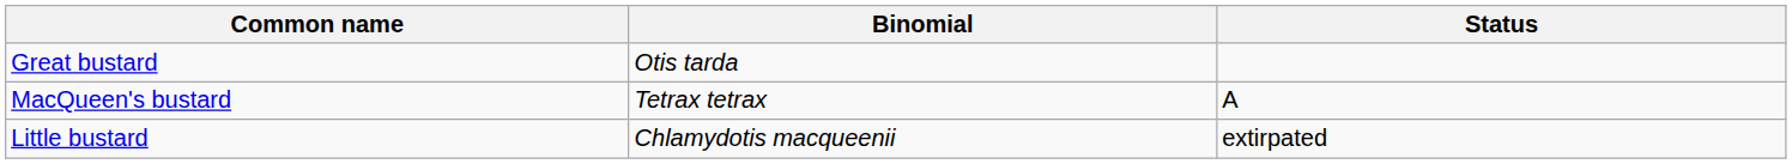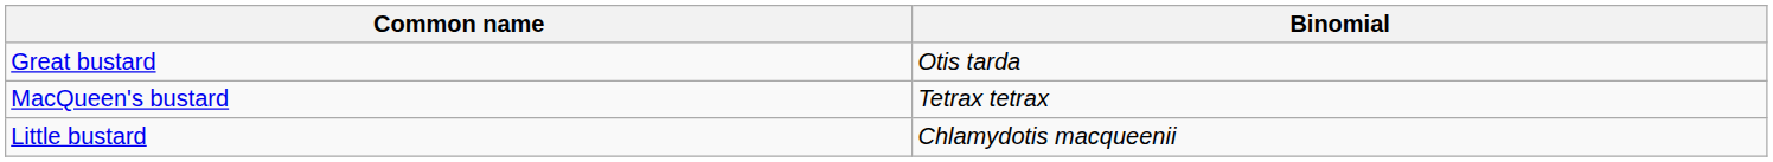- column: Status | A | extirpated
